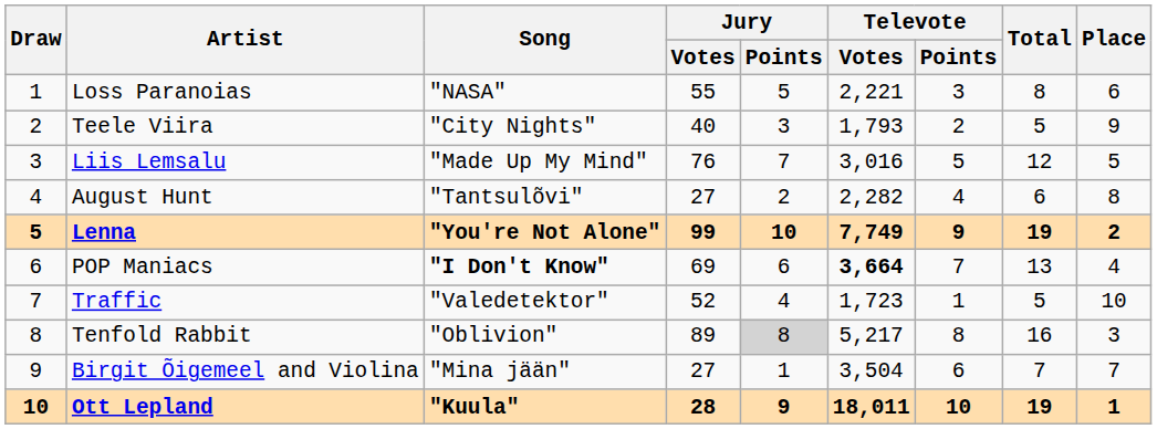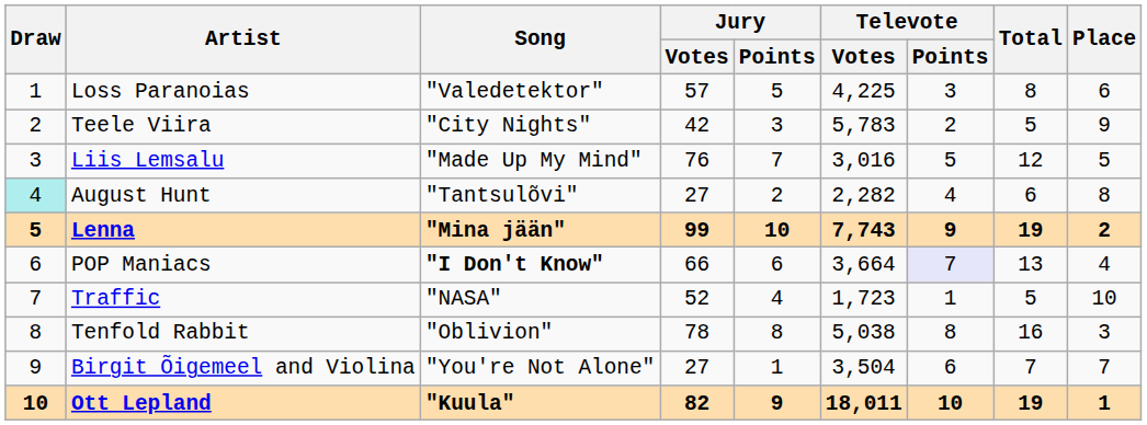Loss Paranoias | Song: "NASA" -> "Valedetektor"
Loss Paranoias | Jury / Votes: 55 -> 57
Loss Paranoias | Televote / Votes: 2,221 -> 4,225
Teele Viira | Jury / Votes: 40 -> 42
Teele Viira | Televote / Votes: 1,793 -> 5,783
August Hunt | Draw: no background -> paleturquoise background
Lenna | Song: "You're Not Alone" -> "Mina jään"
Lenna | Televote / Votes: 7,749 -> 7,743
POP Maniacs | Jury / Votes: 69 -> 66
POP Maniacs | Televote / Votes: bold -> normal
POP Maniacs | Televote / Points: no background -> lavender background
Traffic | Song: "Valedetektor" -> "NASA"
Tenfold Rabbit | Jury / Votes: 89 -> 78
Tenfold Rabbit | Jury / Points: lightgrey background -> no background
Tenfold Rabbit | Televote / Votes: 5,217 -> 5,038
Birgit Õigemeel and Violina | Song: "Mina jään" -> "You're Not Alone"
Ott Lepland | Jury / Votes: 28 -> 82
